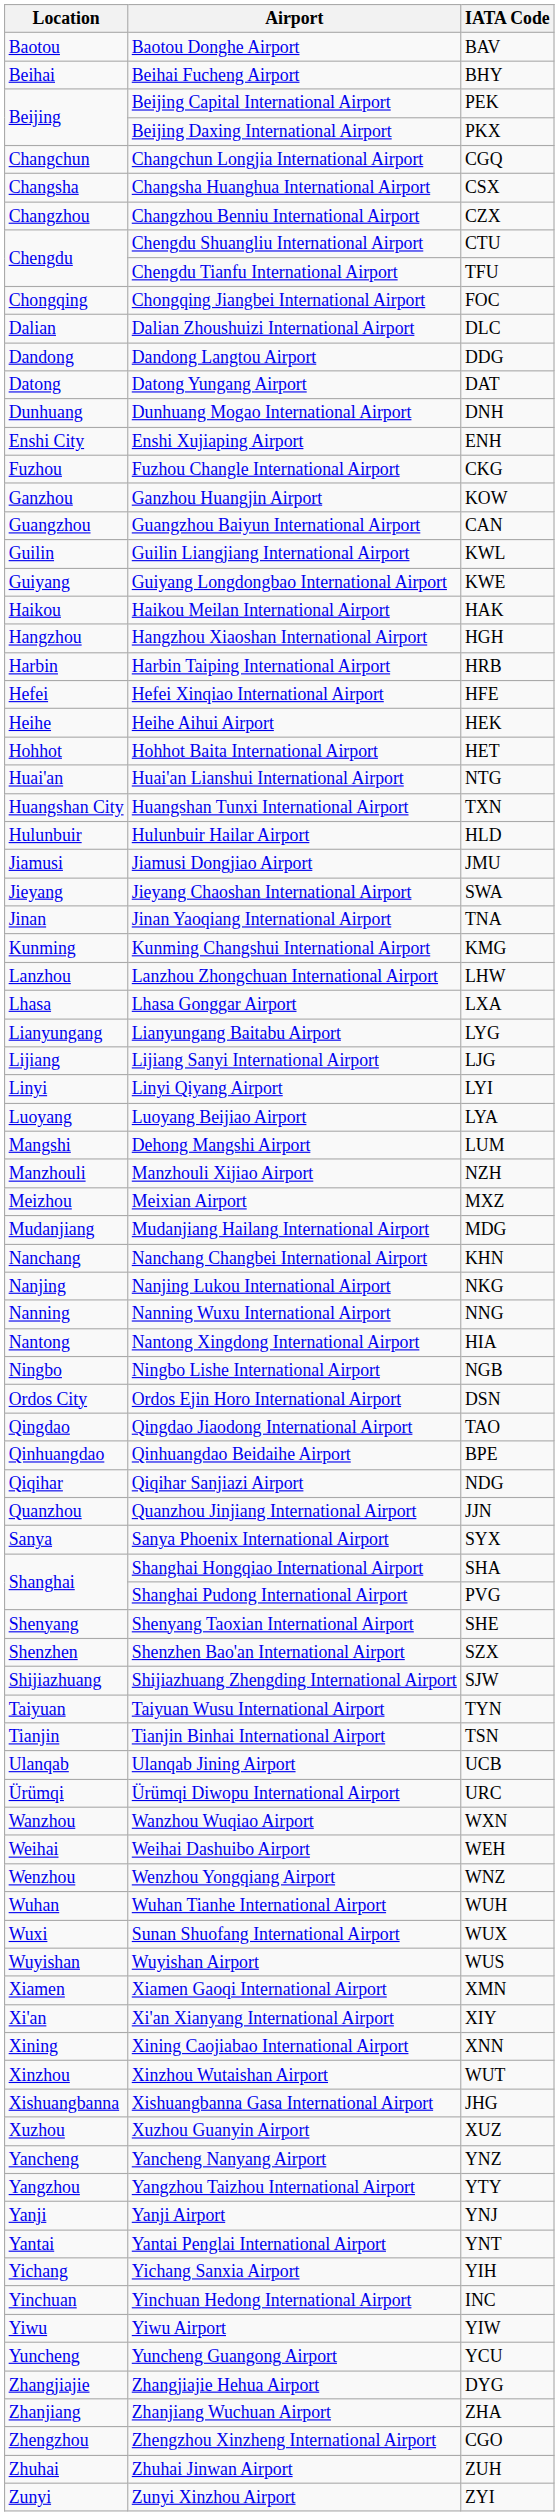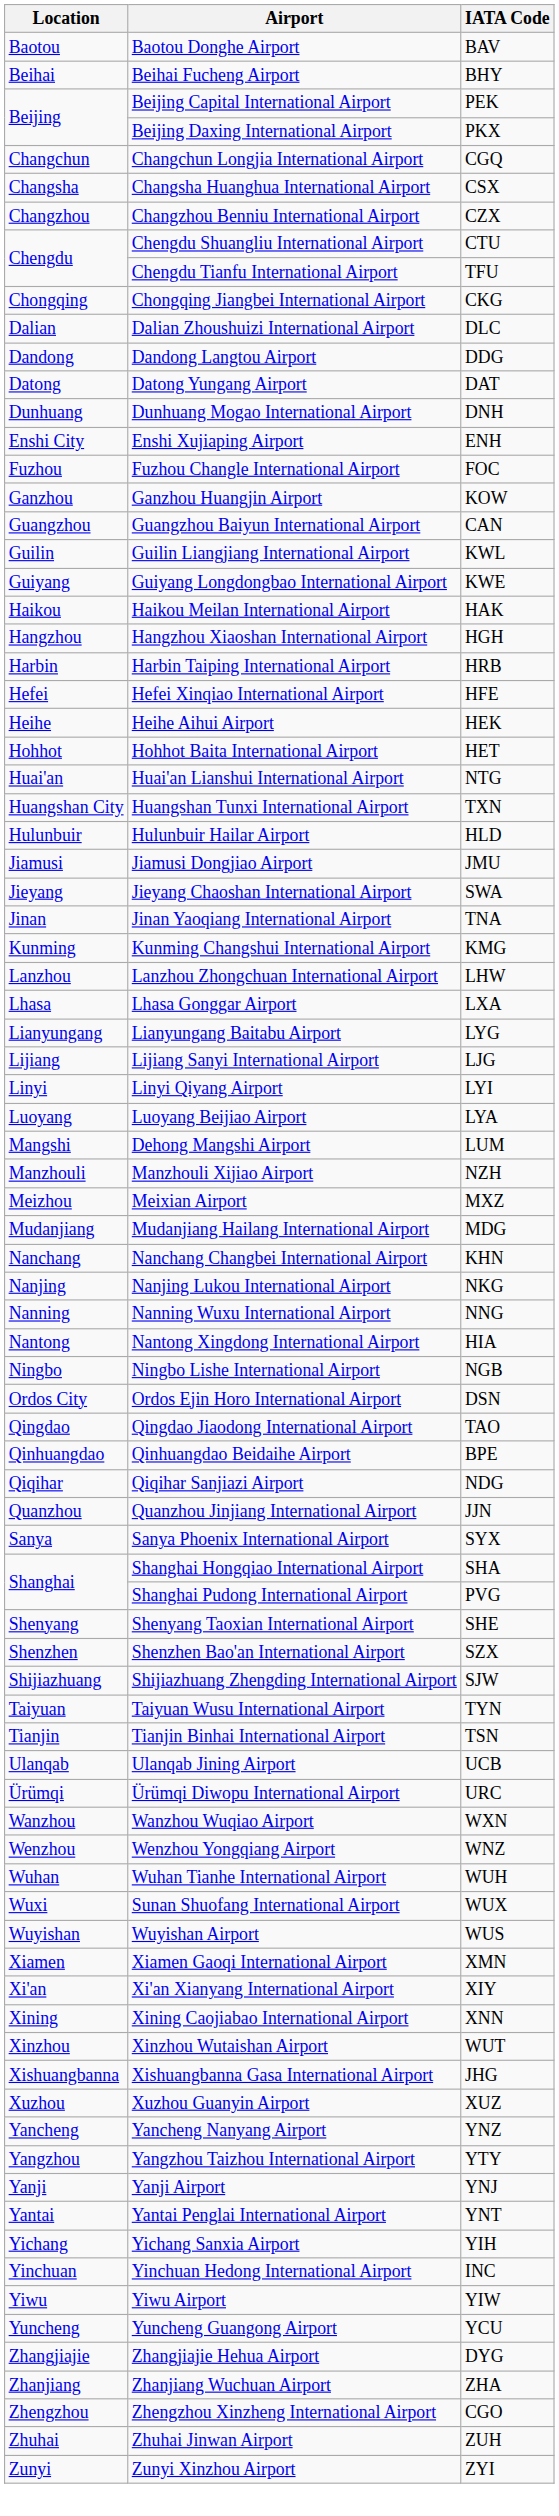Chongqing Jiangbei International Airport | IATA Code: FOC -> CKG
Fuzhou Changle International Airport | IATA Code: CKG -> FOC
- row: Weihai | Weihai Dashuibo Airport | WEH
